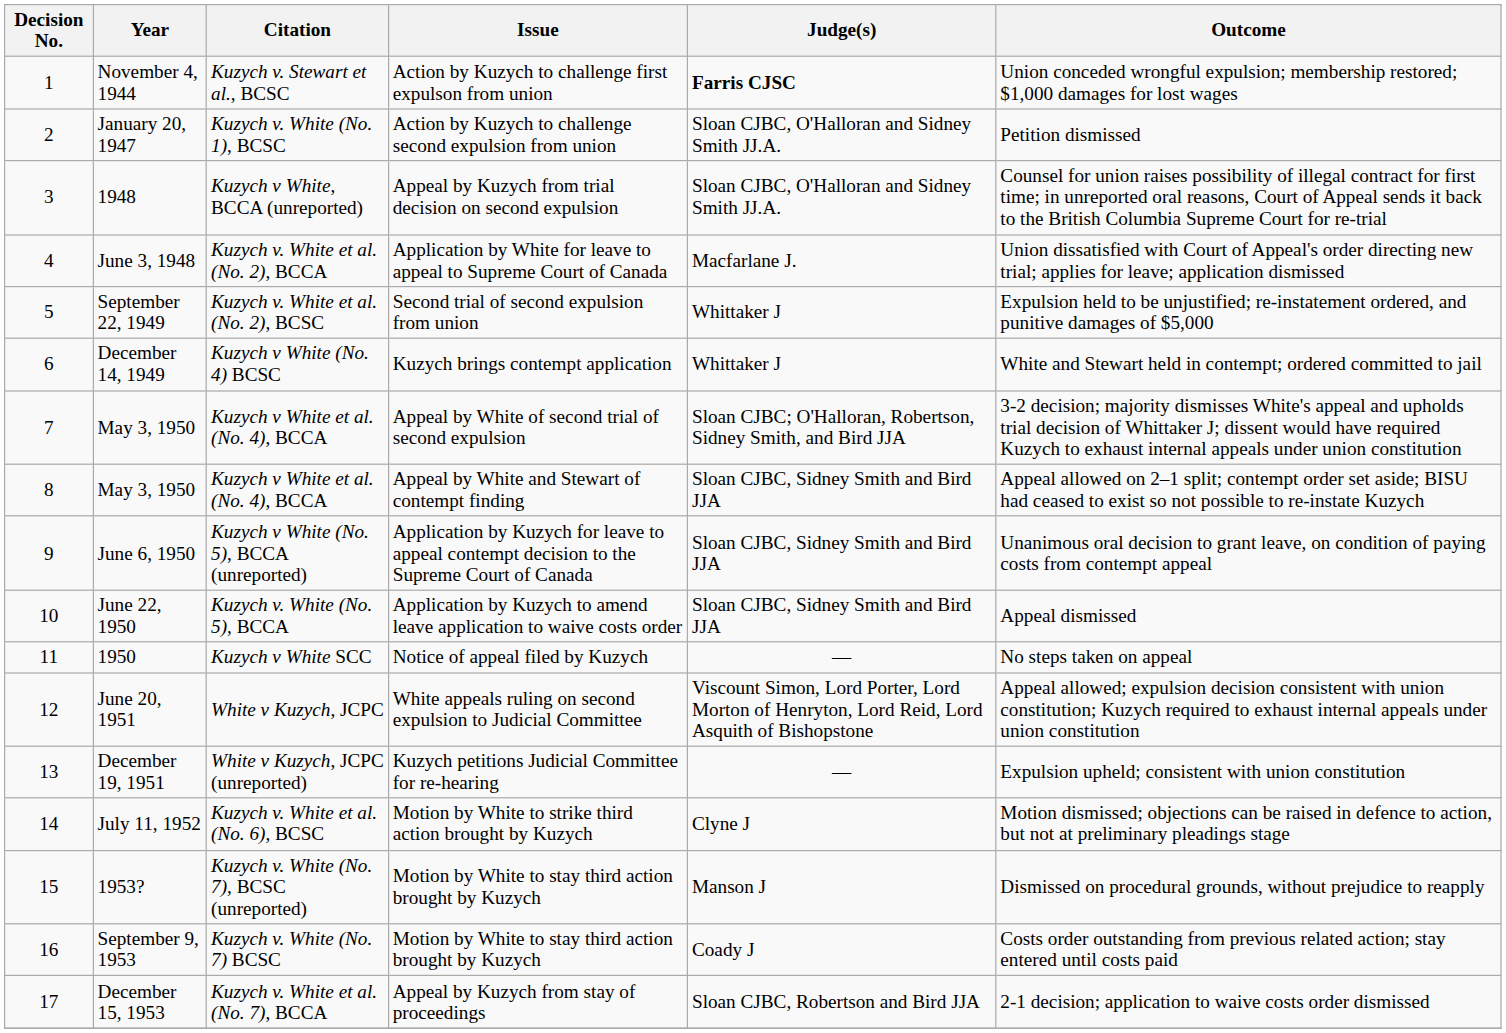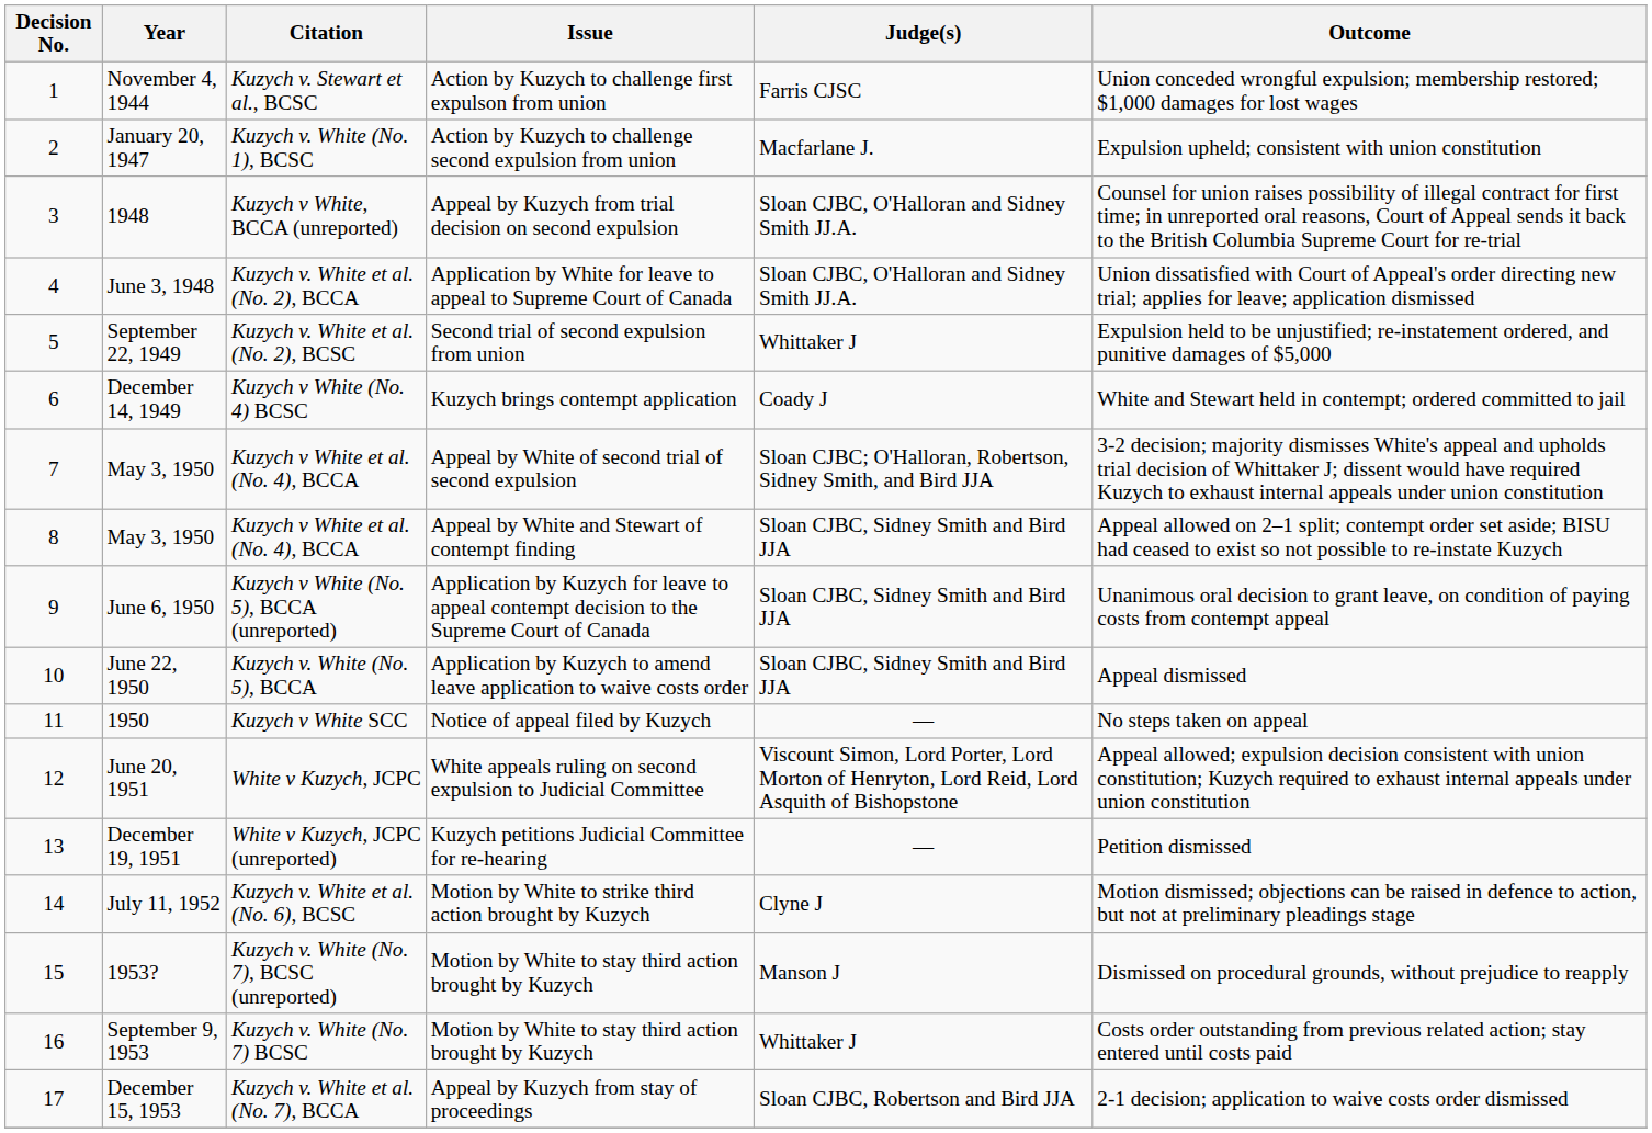November 4, 1944 | Judge(s): bold -> normal
January 20, 1947 | Judge(s): Sloan CJBC, O'Halloran and Sidney Smith JJ.A. -> Macfarlane J.
January 20, 1947 | Outcome: Petition dismissed -> Expulsion upheld; consistent with union constitution
June 3, 1948 | Judge(s): Macfarlane J. -> Sloan CJBC, O'Halloran and Sidney Smith JJ.A.
December 14, 1949 | Judge(s): Whittaker J -> Coady J
December 19, 1951 | Outcome: Expulsion upheld; consistent with union constitution -> Petition dismissed
September 9, 1953 | Judge(s): Coady J -> Whittaker J
